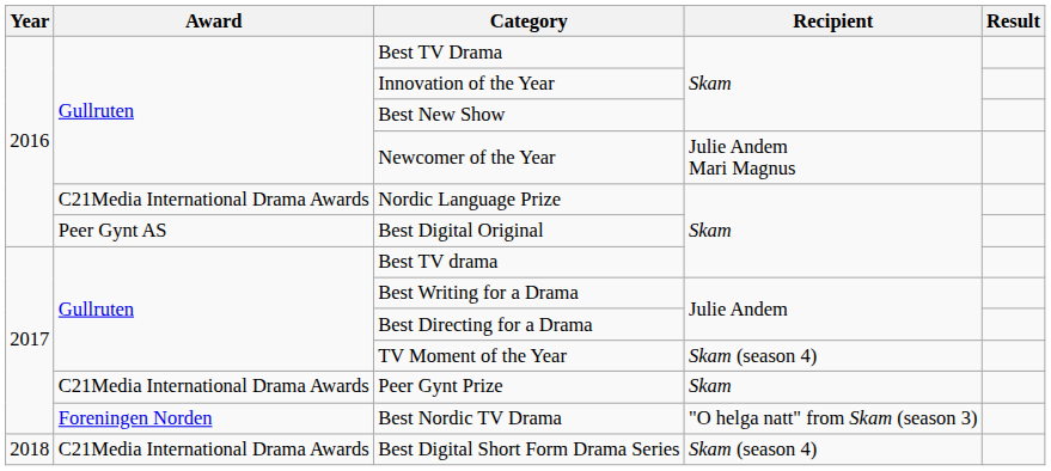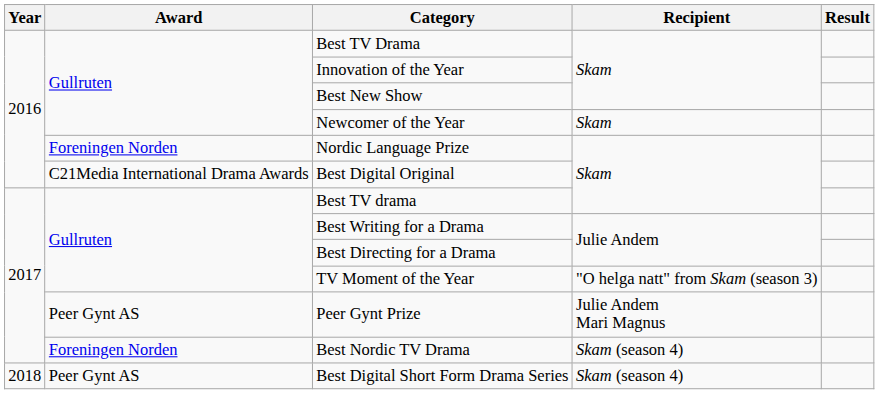Newcomer of the Year | Recipient: Julie Andem Mari Magnus -> Skam
Nordic Language Prize | Award: C21Media International Drama Awards -> Foreningen Norden
Best Digital Original | Award: Peer Gynt AS -> C21Media International Drama Awards
TV Moment of the Year | Recipient: Skam (season 4) -> "O helga natt" from Skam (season 3)
Peer Gynt Prize | Award: C21Media International Drama Awards -> Peer Gynt AS
Peer Gynt Prize | Recipient: Skam -> Julie Andem Mari Magnus
Best Nordic TV Drama | Recipient: "O helga natt" from Skam (season 3) -> Skam (season 4)
Best Digital Short Form Drama Series | Award: C21Media International Drama Awards -> Peer Gynt AS
